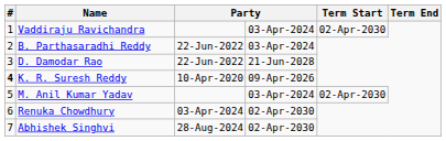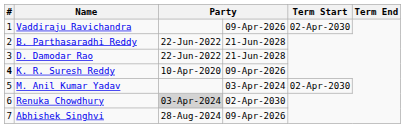Vaddiraju Ravichandra | column 4: 03-Apr-2024 -> 09-Apr-2026
B. Parthasaradhi Reddy | column 4: 03-Apr-2024 -> 21-Jun-2028
Renuka Chowdhury | column 3: no background -> lightgrey background
Abhishek Singhvi | column 4: 02-Apr-2030 -> 09-Apr-2026
